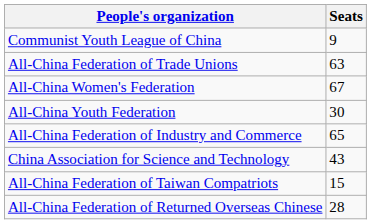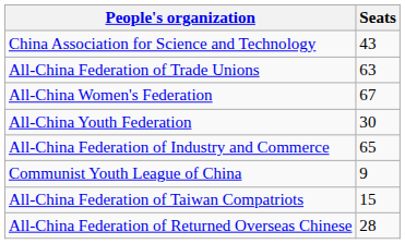rows swapped: Communist Youth League of China <-> China Association for Science and Technology
